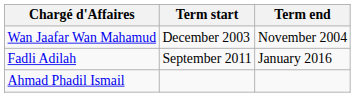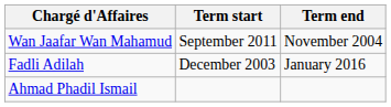Wan Jaafar Wan Mahamud | Term start: December 2003 -> September 2011
Fadli Adilah | Term start: September 2011 -> December 2003
